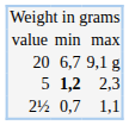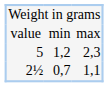- row: 20 | 6,7 | 9,1 g
5 | column 2: bold -> normal
